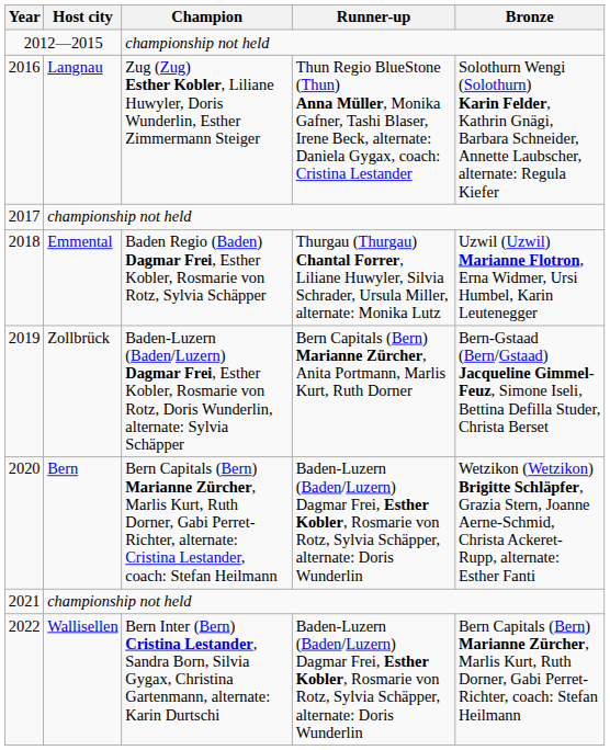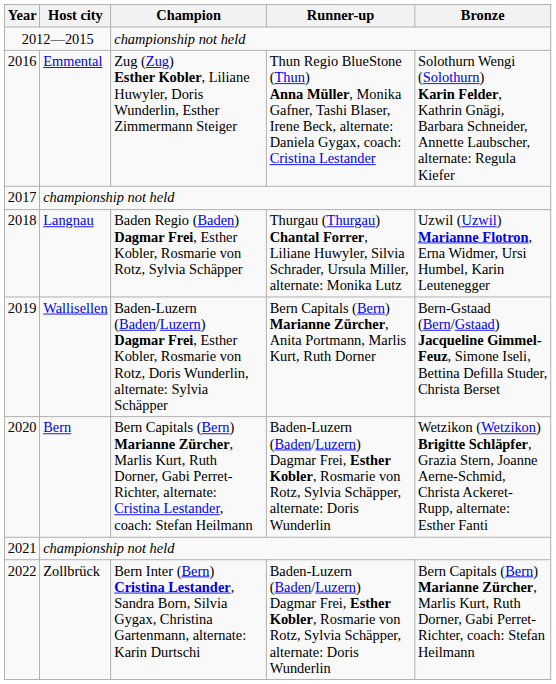2016 | Host city: Langnau -> Emmental
2018 | Host city: Emmental -> Langnau
2019 | Host city: Zollbrück -> Wallisellen
2022 | Host city: Wallisellen -> Zollbrück
